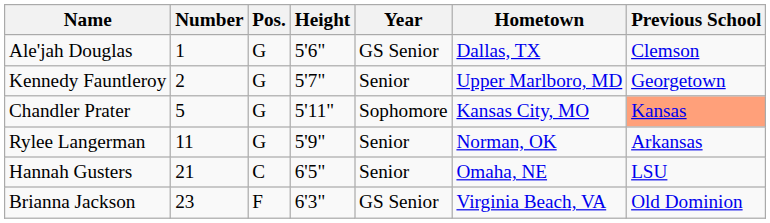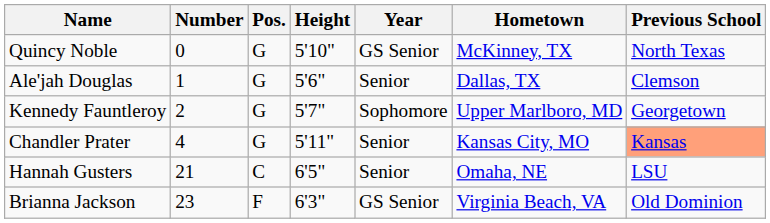+ row: Quincy Noble | 0 | G | 5'10" | GS Senior | McKinney, TX | North Texas
Ale'jah Douglas | Year: GS Senior -> Senior
Kennedy Fauntleroy | Year: Senior -> Sophomore
Chandler Prater | Number: 5 -> 4
Chandler Prater | Year: Sophomore -> Senior
- row: Rylee Langerman | 11 | G | 5'9" | Senior | Norman, OK | Arkansas
